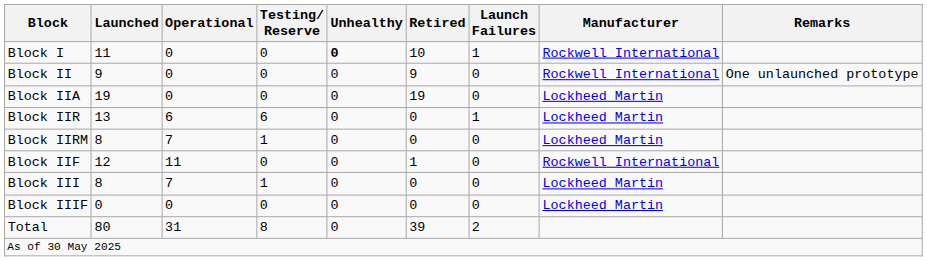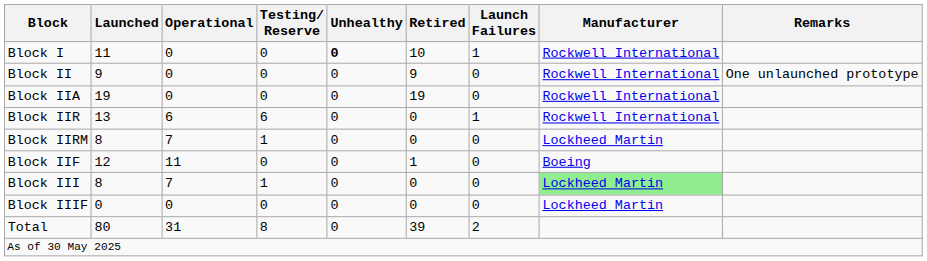Block IIA | Manufacturer: Lockheed Martin -> Rockwell International
Block IIR | Manufacturer: Lockheed Martin -> Rockwell International
Block IIF | Manufacturer: Rockwell International -> Boeing
Block III | Manufacturer: no background -> lightgreen background
